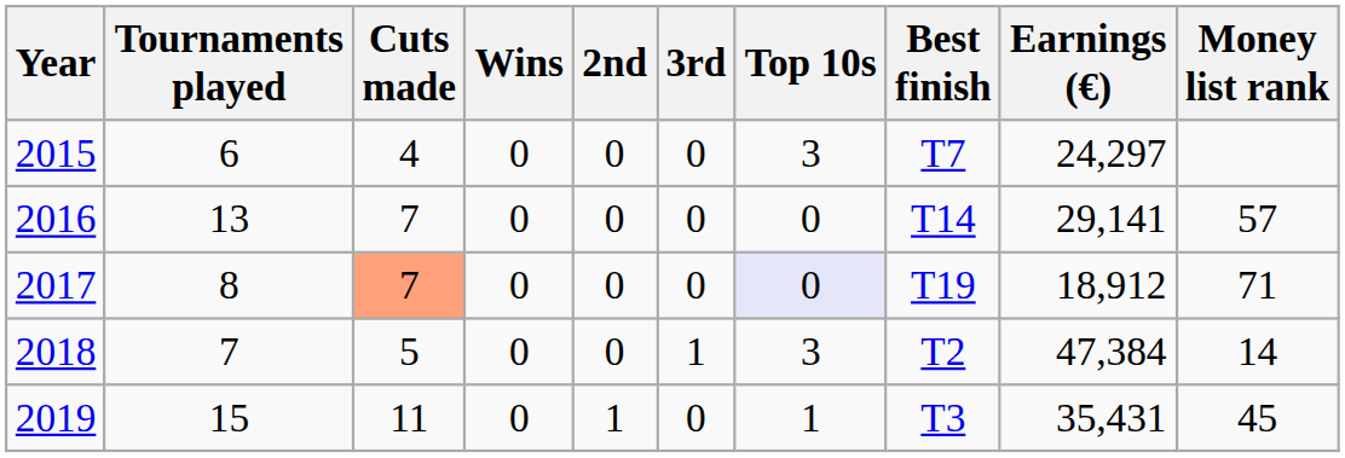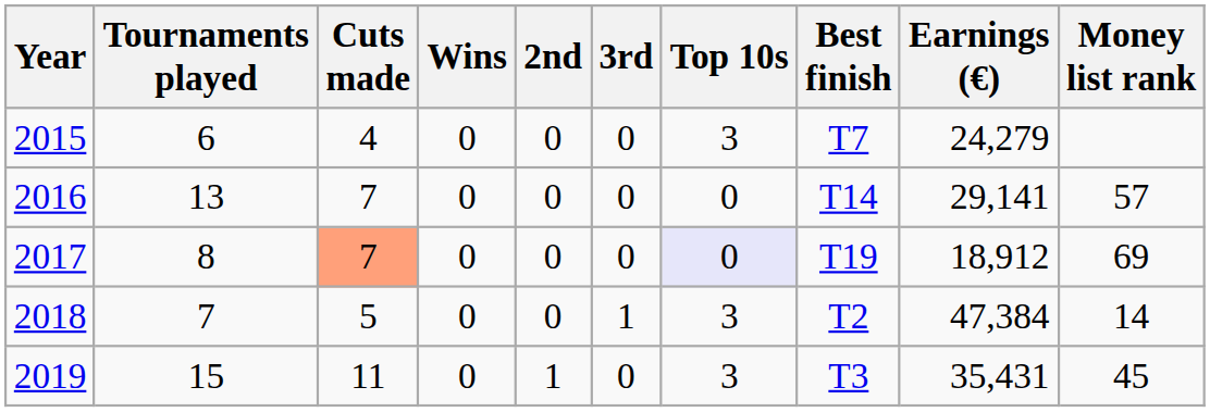2015 | Earnings (€): 24,297 -> 24,279
2017 | Money list rank: 71 -> 69
2019 | Top 10s: 1 -> 3
